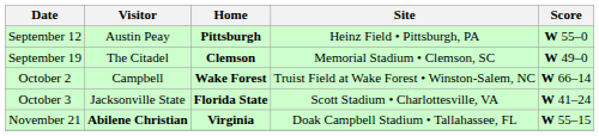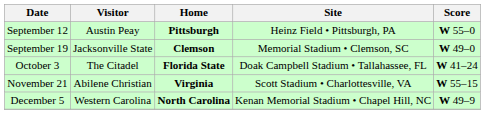September 19 | Visitor: The Citadel -> Jacksonville State
- row: October 2 | Campbell | Wake Forest | Truist Field at Wake Forest • Winston-Salem, NC | W 66–14
October 3 | Visitor: Jacksonville State -> The Citadel
October 3 | Site: Scott Stadium • Charlottesville, VA -> Doak Campbell Stadium • Tallahassee, FL
November 21 | Visitor: bold -> normal
November 21 | Site: Doak Campbell Stadium • Tallahassee, FL -> Scott Stadium • Charlottesville, VA
+ row: December 5 | Western Carolina | North Carolina | Kenan Memorial Stadium • Chapel Hill, NC | W 49–9
